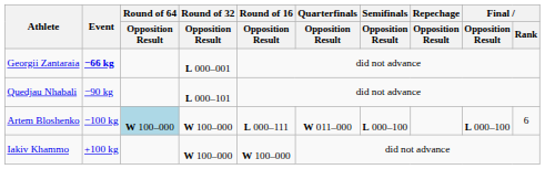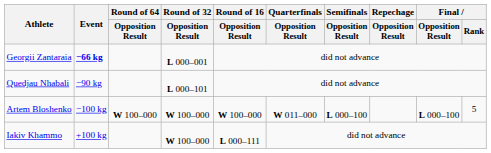Artem Bloshenko | Round of 64 / Opposition Result: lightblue background -> no background
Artem Bloshenko | Round of 16 / Opposition Result: L 000–111 -> W 100–000
Artem Bloshenko | Final / Rank: 6 -> 5
Iakiv Khammo | Round of 16 / Opposition Result: W 100–000 -> L 000–111
